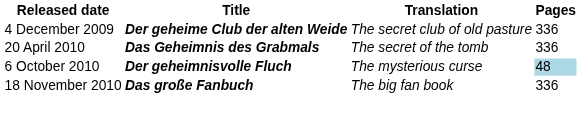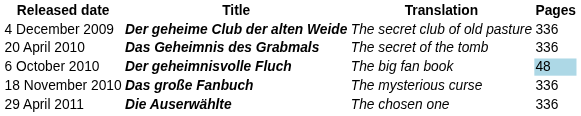6 October 2010 | Translation: The mysterious curse -> The big fan book
18 November 2010 | Translation: The big fan book -> The mysterious curse
+ row: 29 April 2011 | Die Auserwählte | The chosen one | 336
